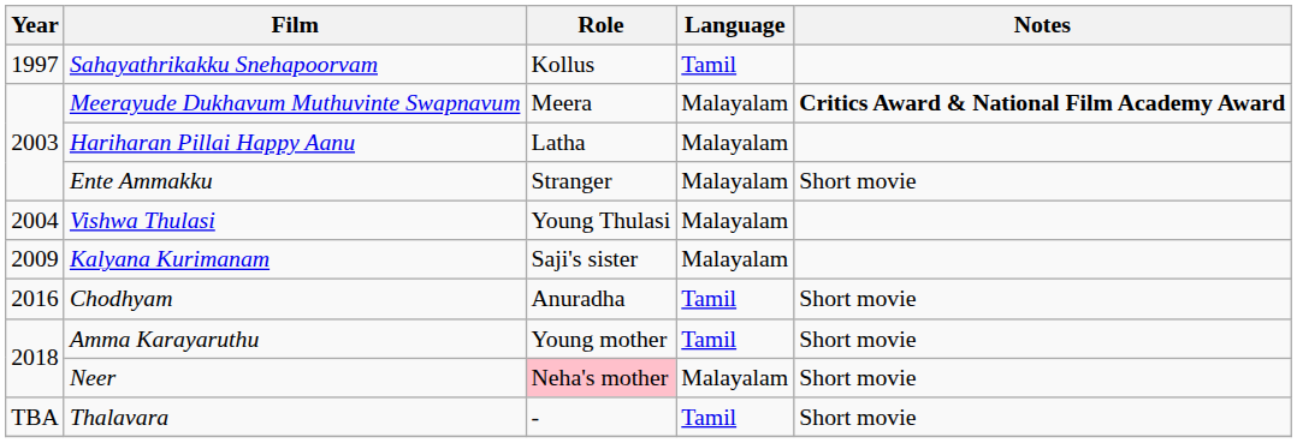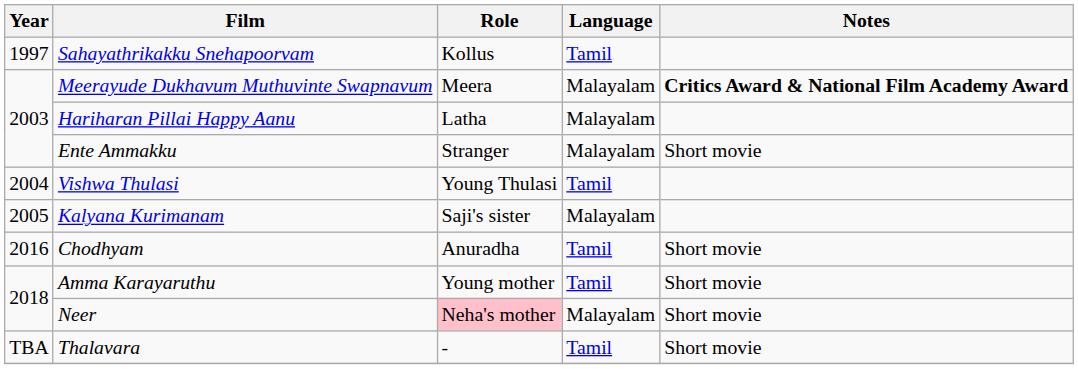Vishwa Thulasi | Language: Malayalam -> Tamil
Kalyana Kurimanam | Year: 2009 -> 2005
